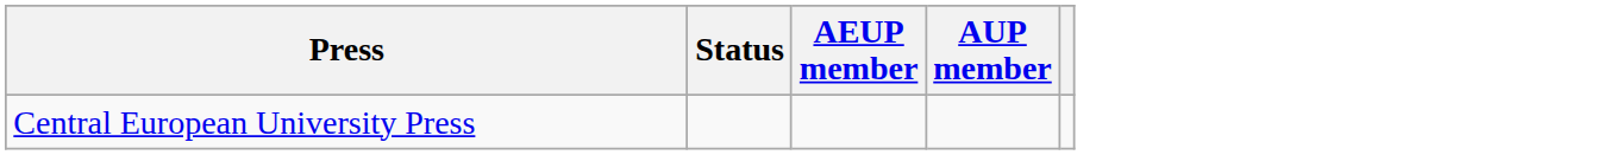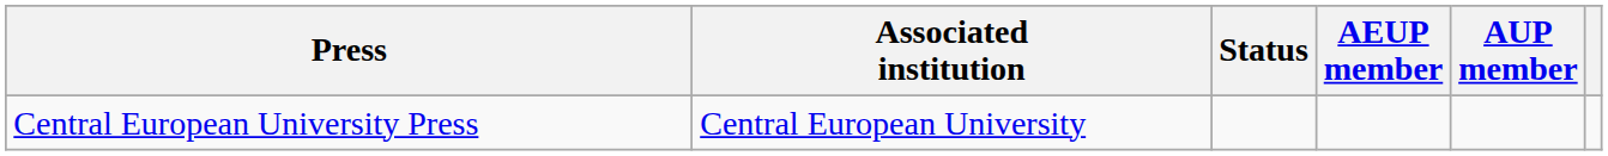+ column: Associated institution | Central European University
